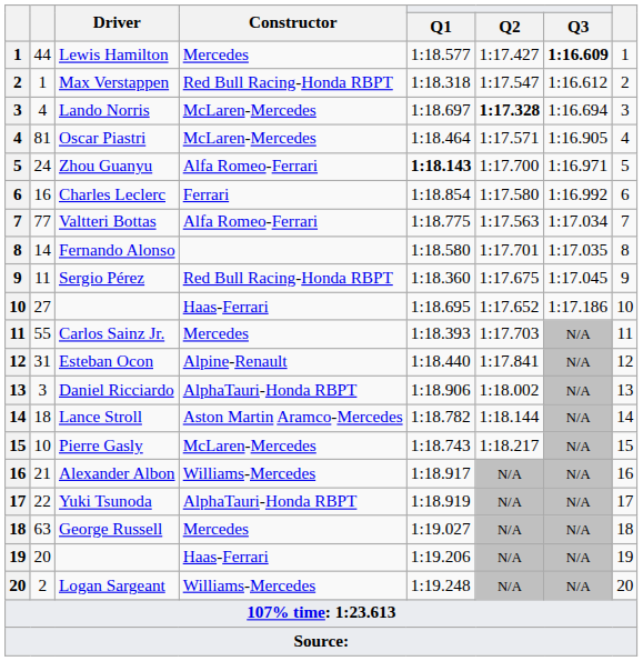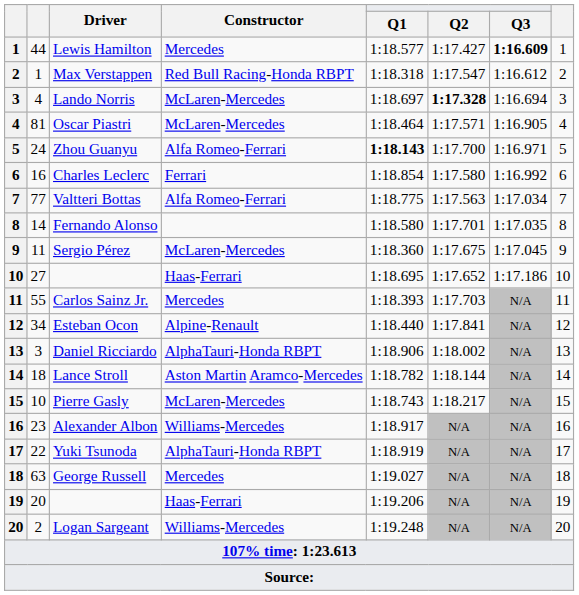Sergio Pérez | Constructor: Red Bull Racing-Honda RBPT -> McLaren-Mercedes
Esteban Ocon | column 2: 31 -> 34
Alexander Albon | column 2: 21 -> 23
